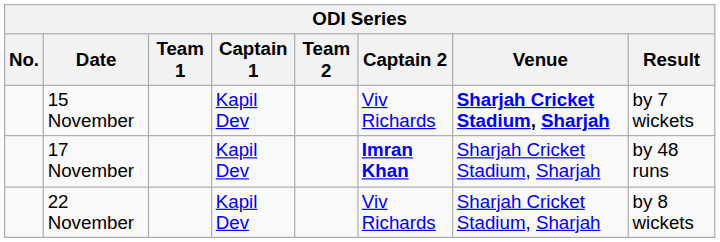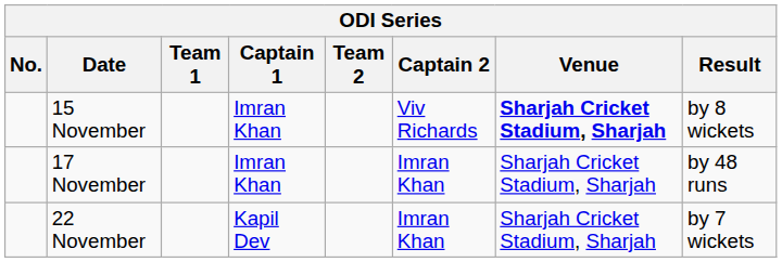15 November | Captain 1: Kapil Dev -> Imran Khan
15 November | Result: by 7 wickets -> by 8 wickets
17 November | Captain 1: Kapil Dev -> Imran Khan
17 November | Captain 2: bold -> normal
22 November | Captain 2: Viv Richards -> Imran Khan
22 November | Result: by 8 wickets -> by 7 wickets
